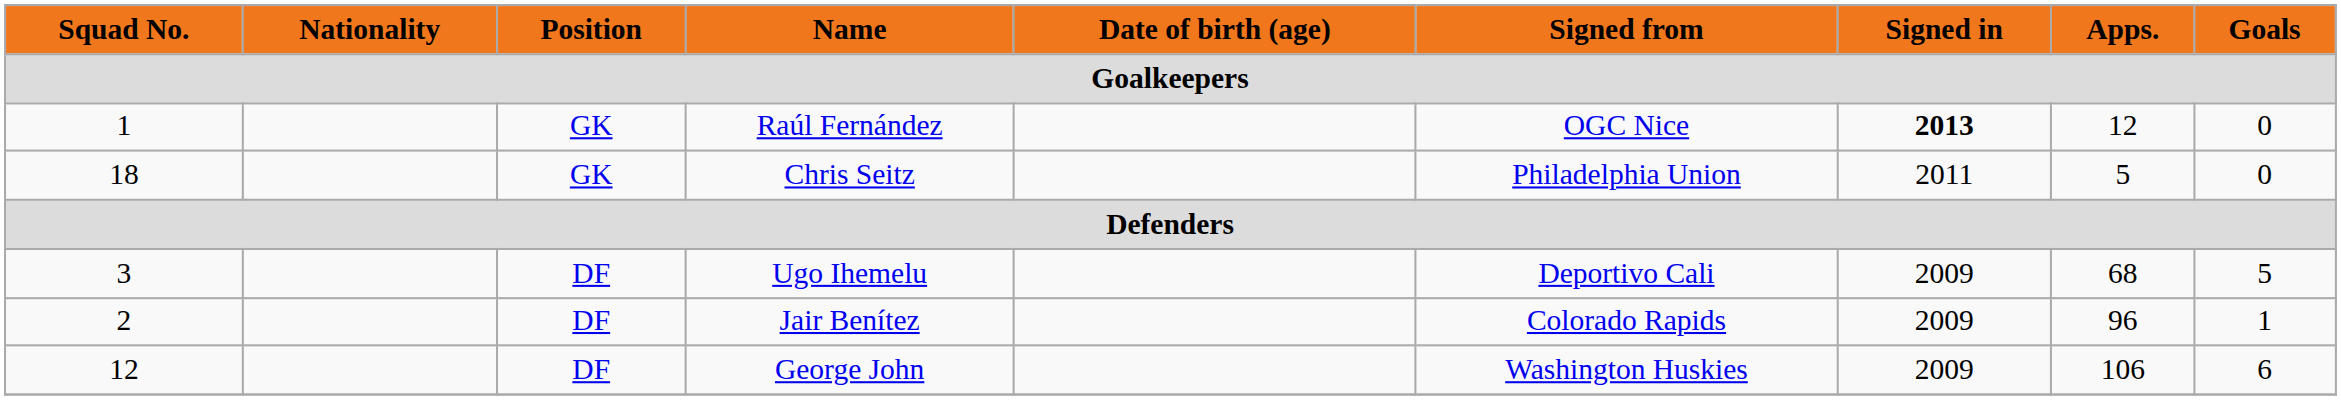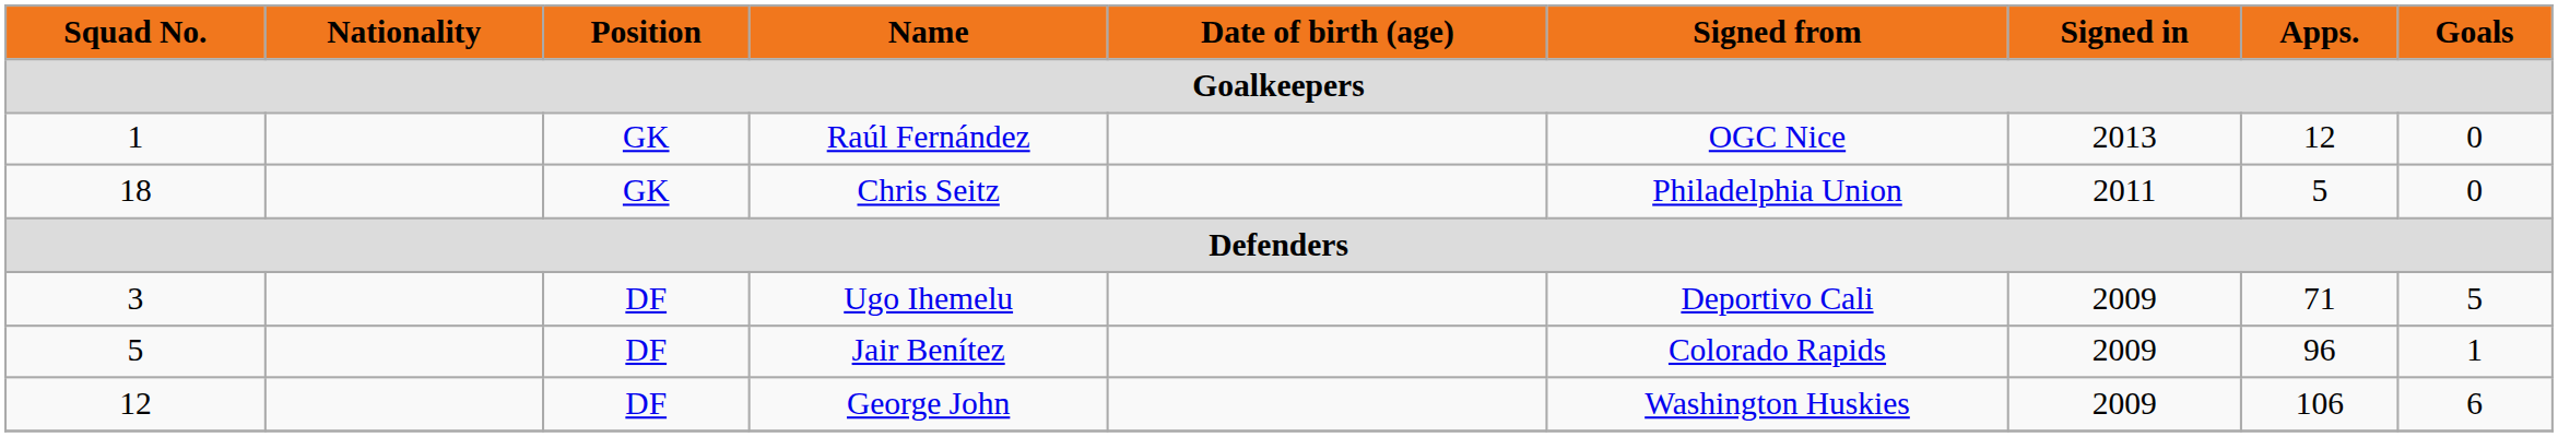Raúl Fernández | Signed in: bold -> normal
Ugo Ihemelu | Apps.: 68 -> 71
Jair Benítez | Squad No.: 2 -> 5
